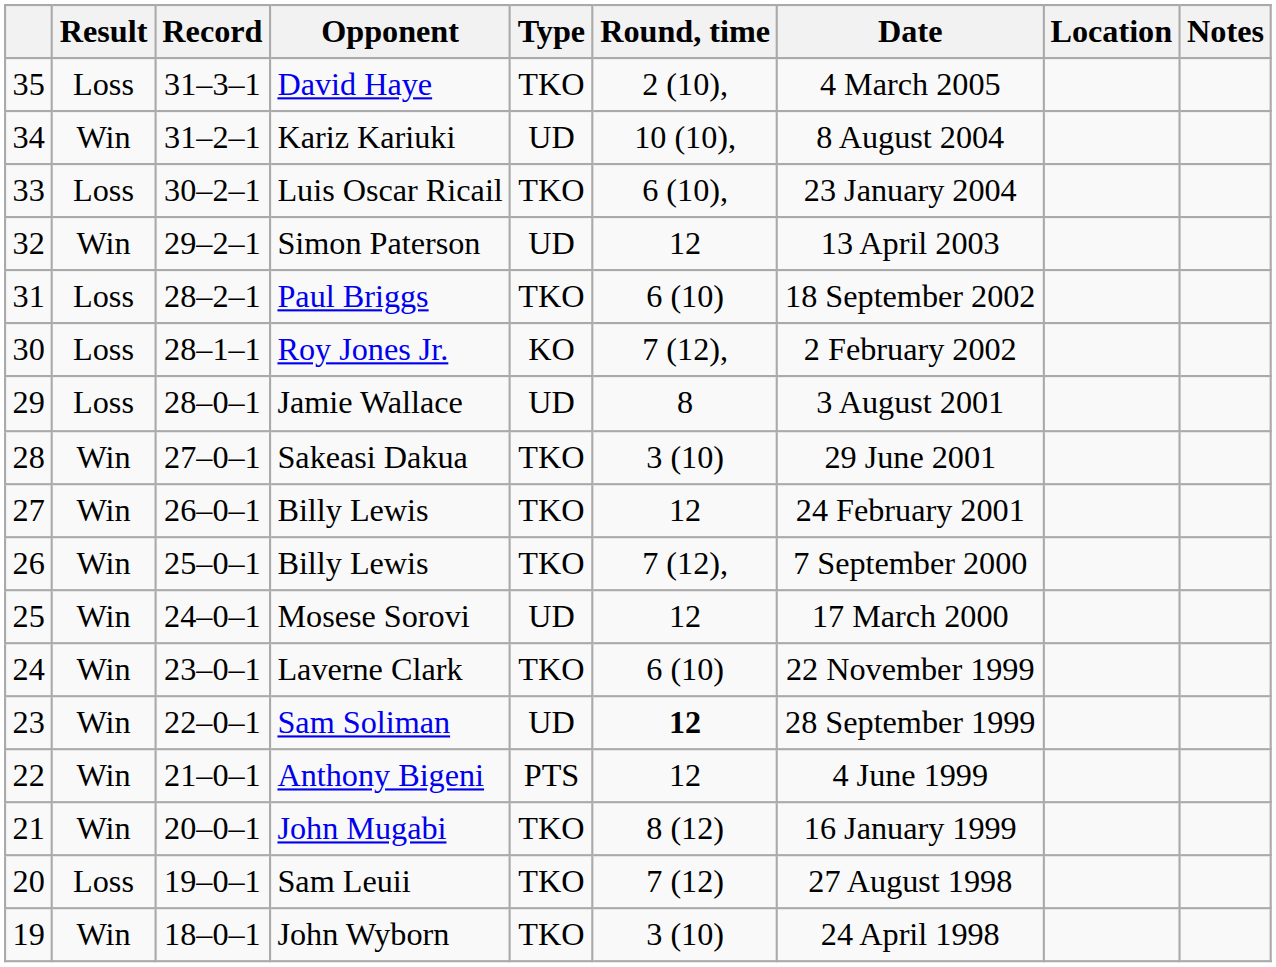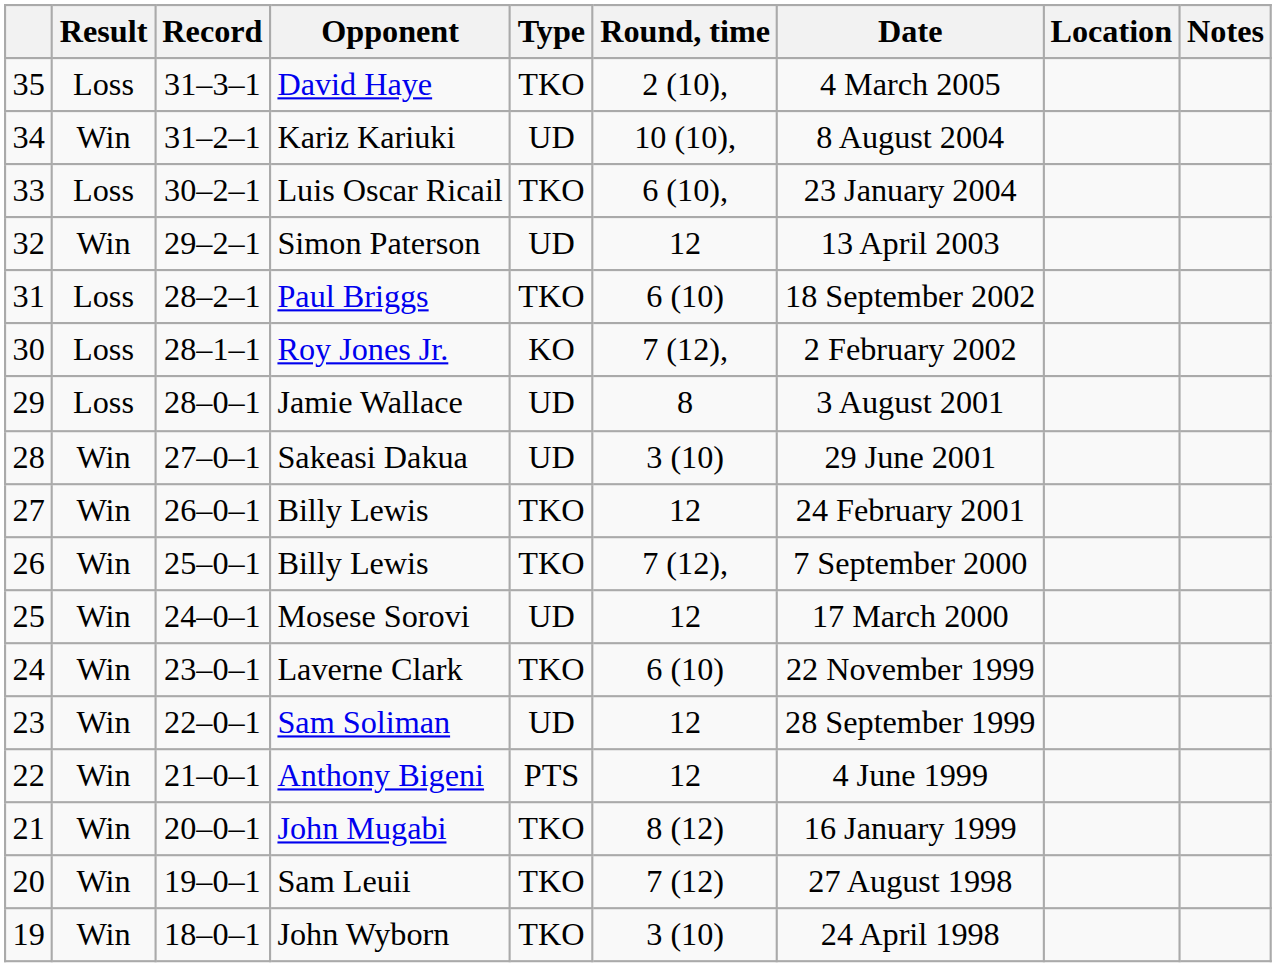Sakeasi Dakua | Type: TKO -> UD
Sam Soliman | Round, time: bold -> normal
Sam Leuii | Result: Loss -> Win
